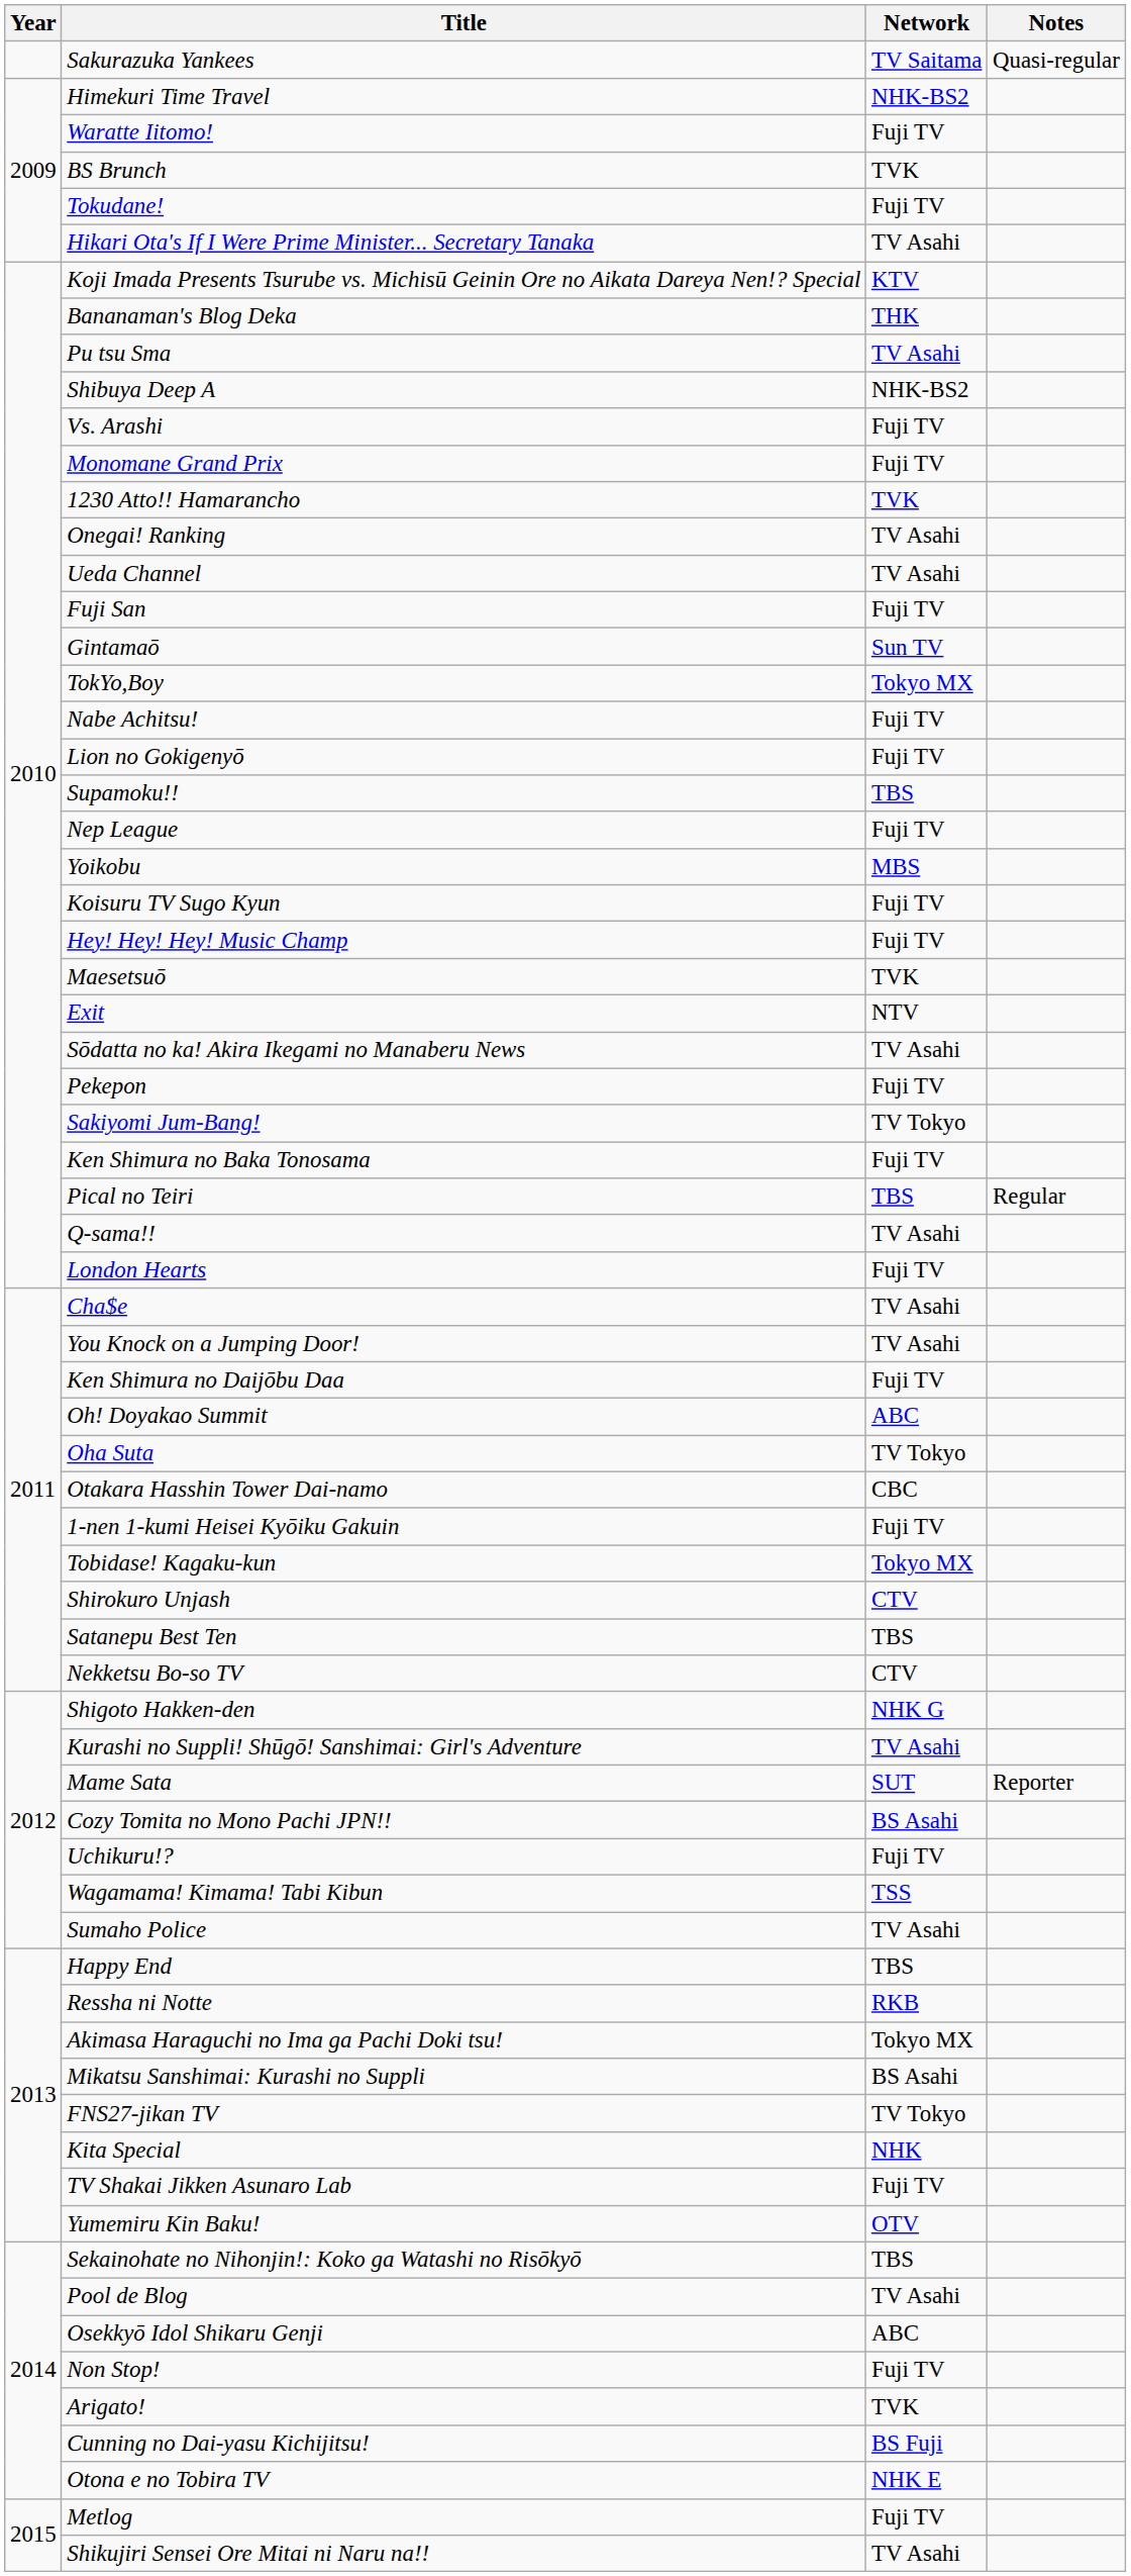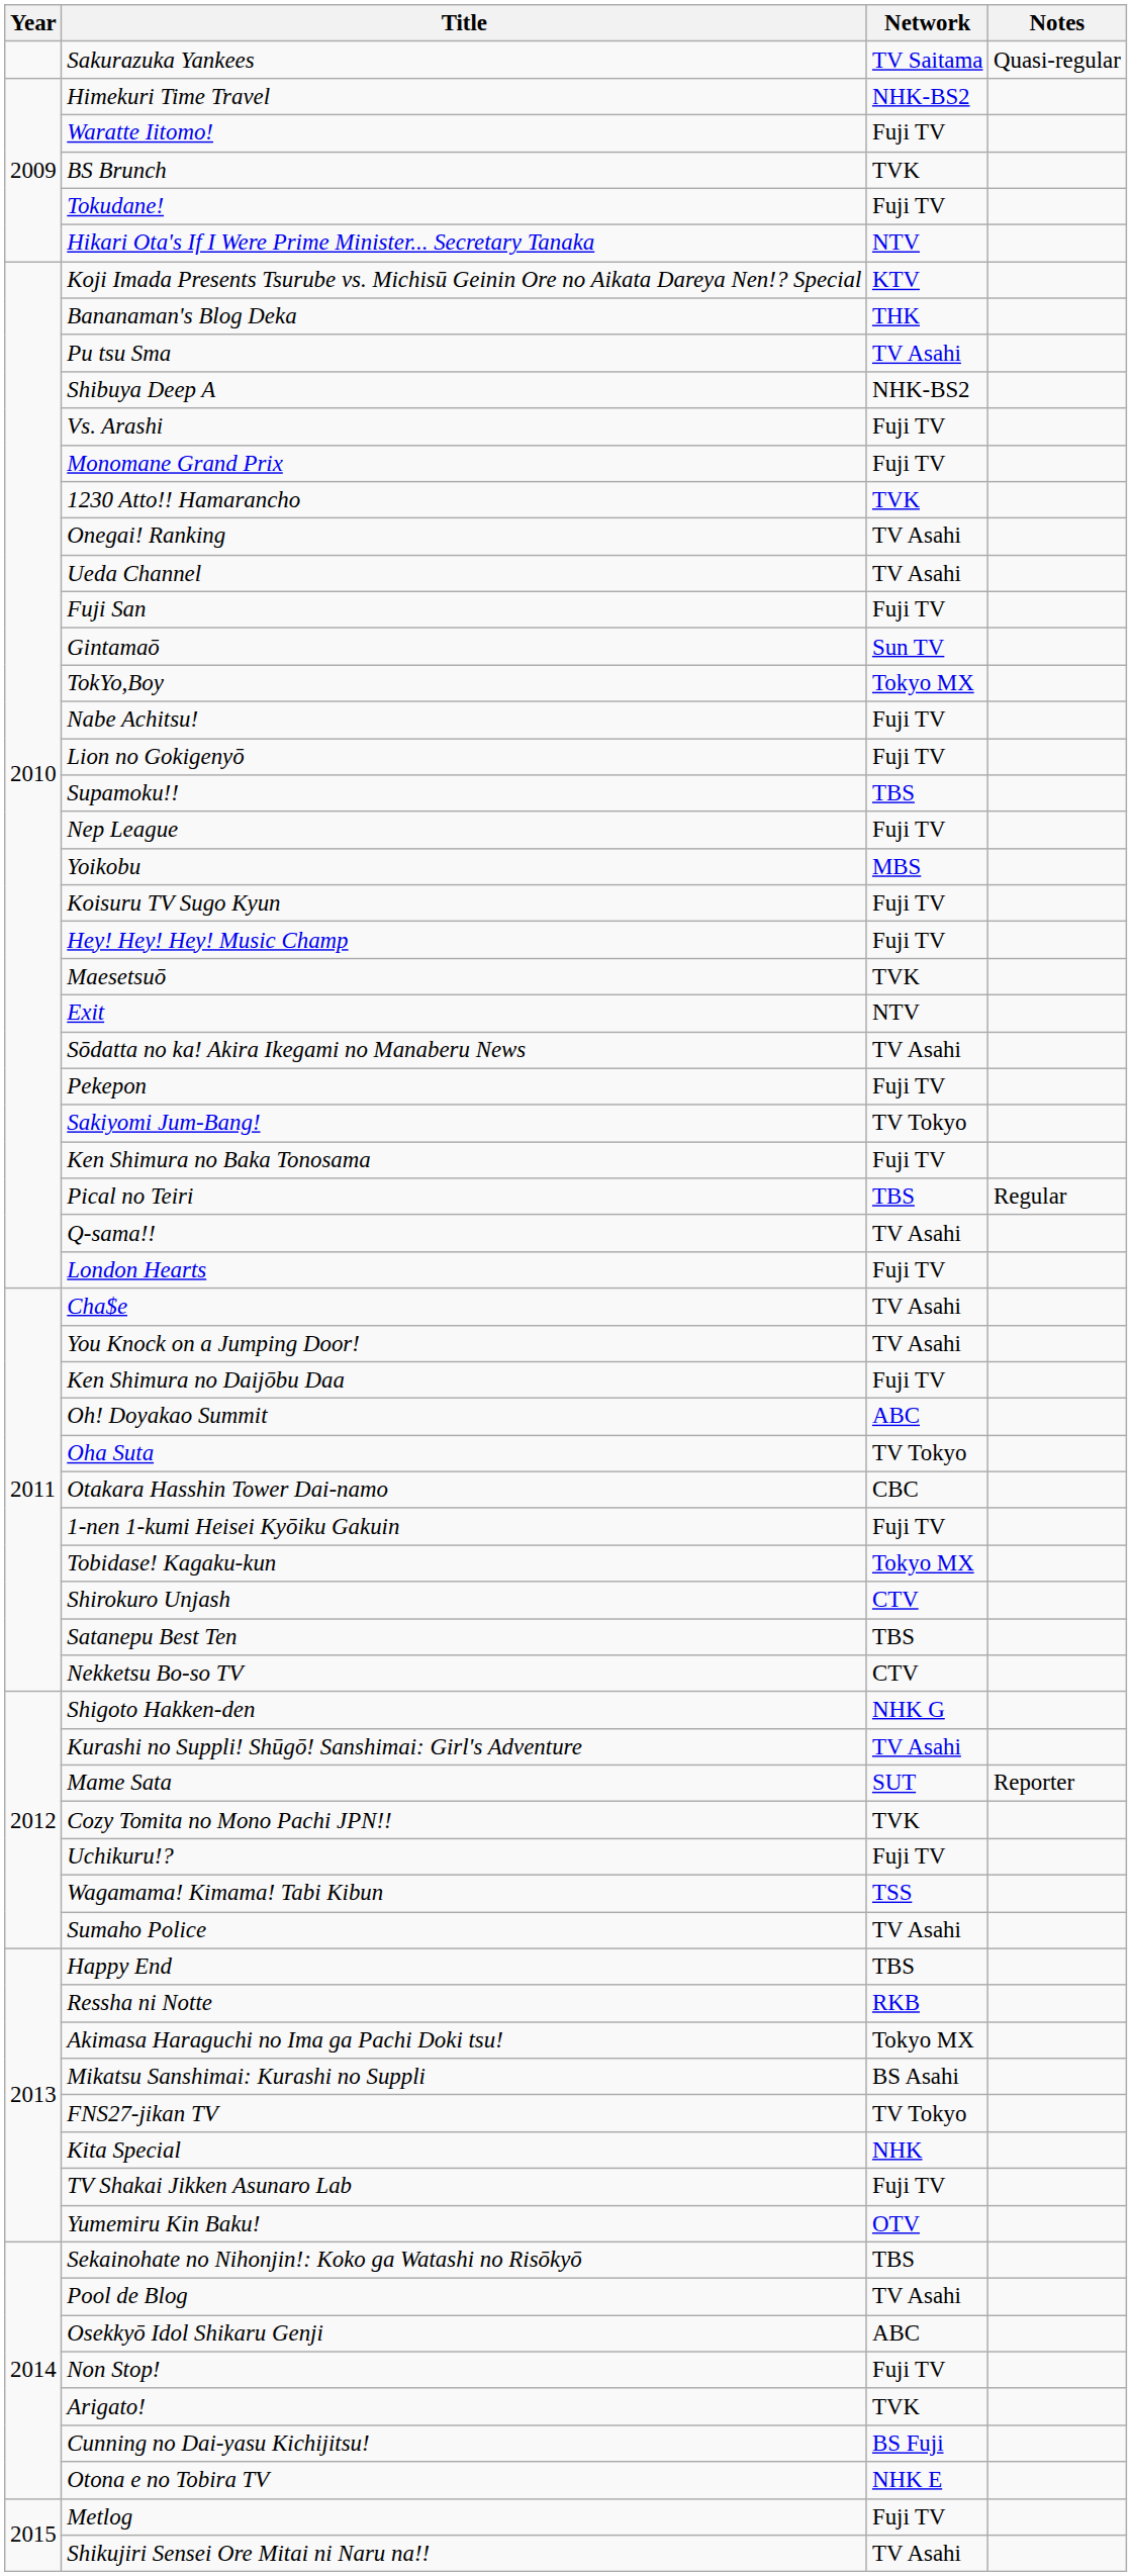Hikari Ota's If I Were Prime Minister... Secretary Tanaka | Network: TV Asahi -> NTV
Cozy Tomita no Mono Pachi JPN!! | Network: BS Asahi -> TVK
